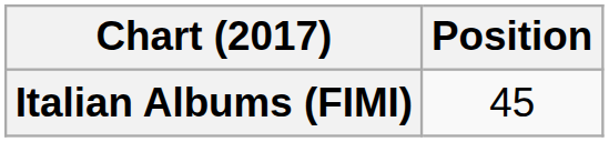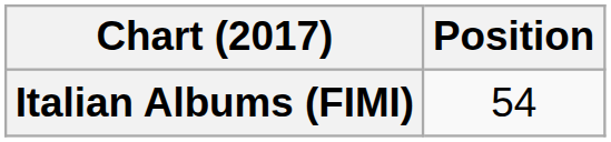Italian Albums (FIMI) | Position: 45 -> 54
